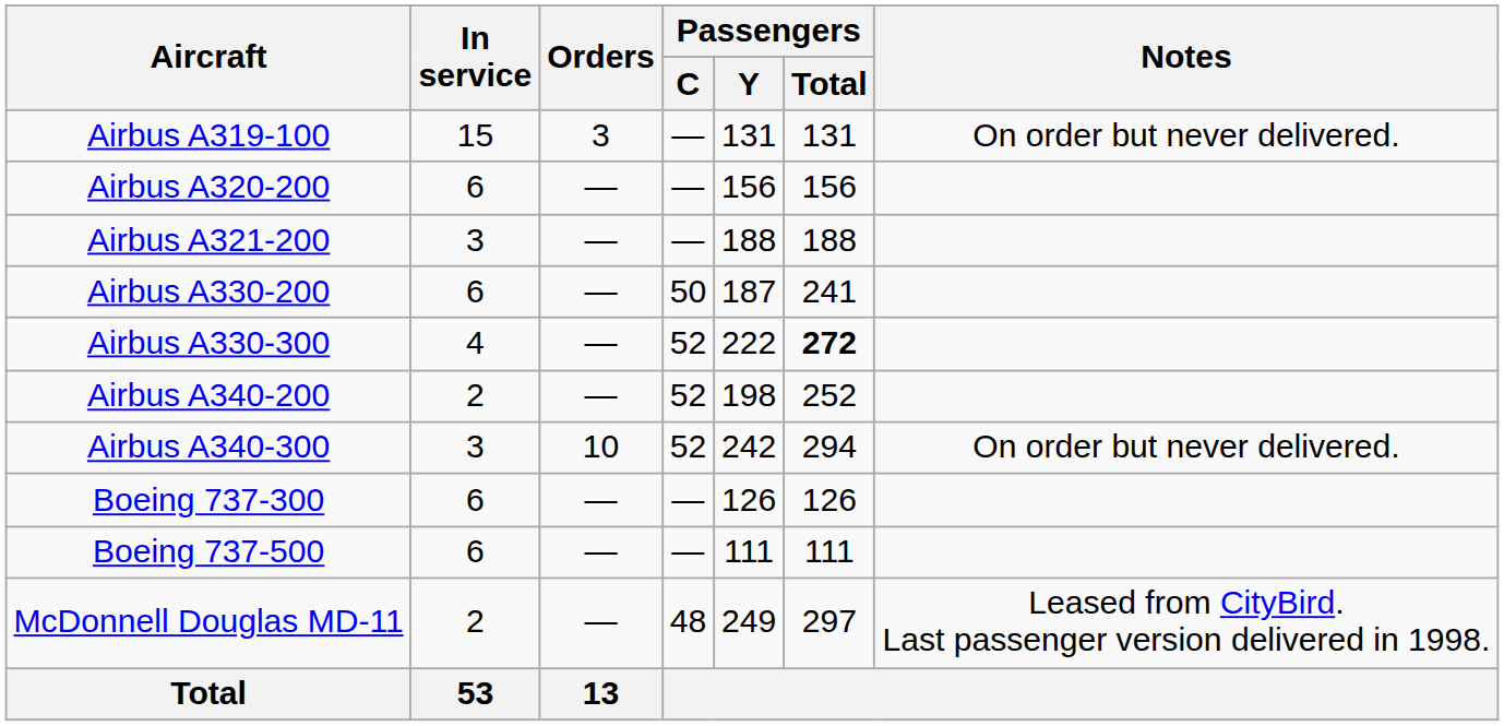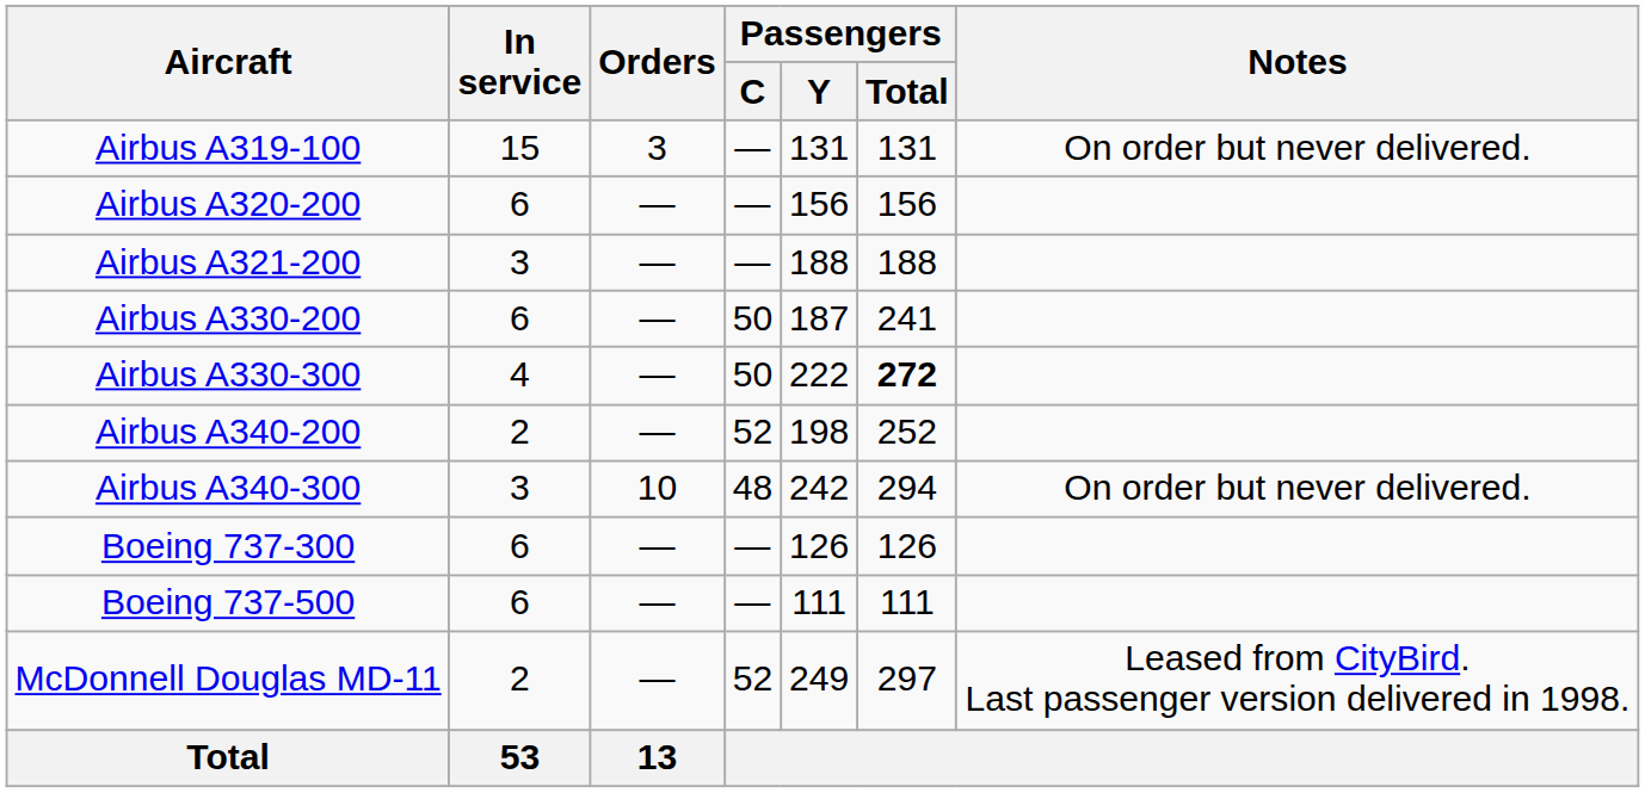Airbus A330-300 | Passengers / C: 52 -> 50
Airbus A340-300 | Passengers / C: 52 -> 48
McDonnell Douglas MD-11 | Passengers / C: 48 -> 52
